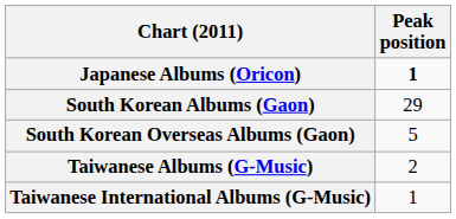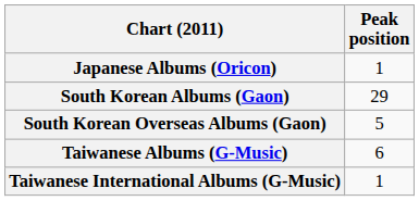Japanese Albums (Oricon) | Peak position: bold -> normal
Taiwanese Albums (G-Music) | Peak position: 2 -> 6
